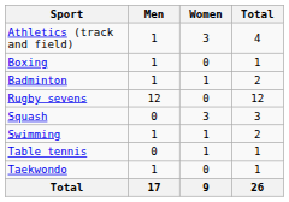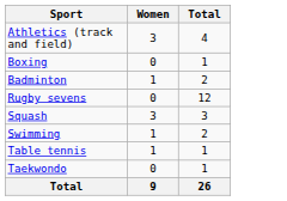- column: Men | 1 | 1 | 1 | 12 | 0 | 1 | 0 | 1 | 17
